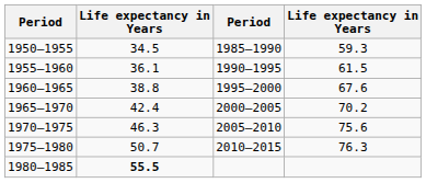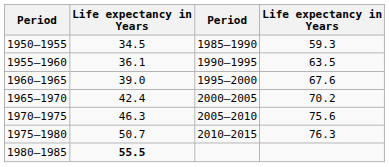1955–1960 | column 4: 61.5 -> 63.5
1960–1965 | column 2: 38.8 -> 39.0
